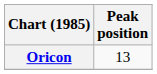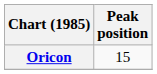Oricon | Peak position: 13 -> 15
